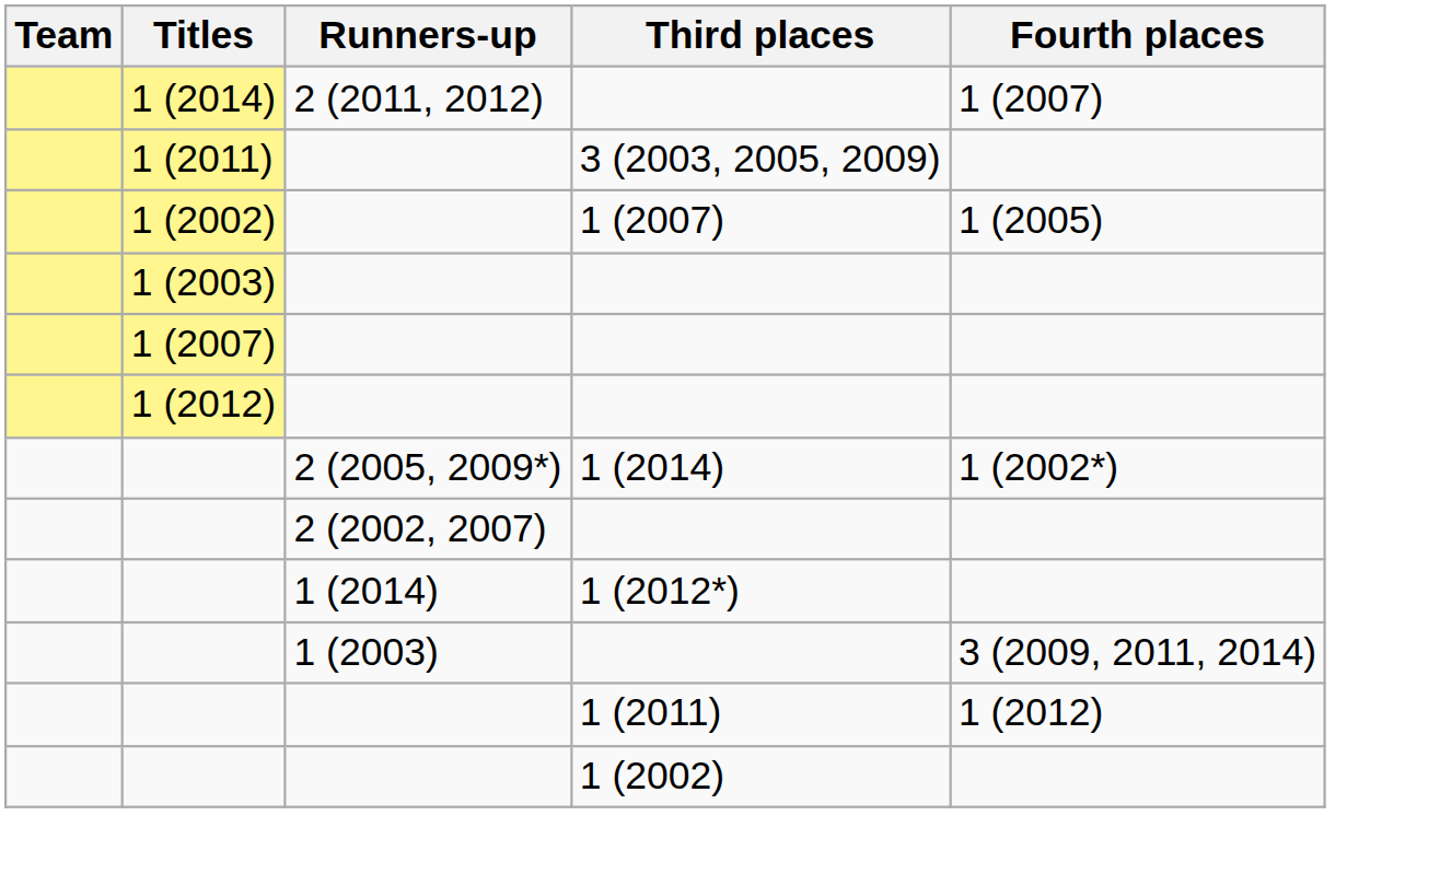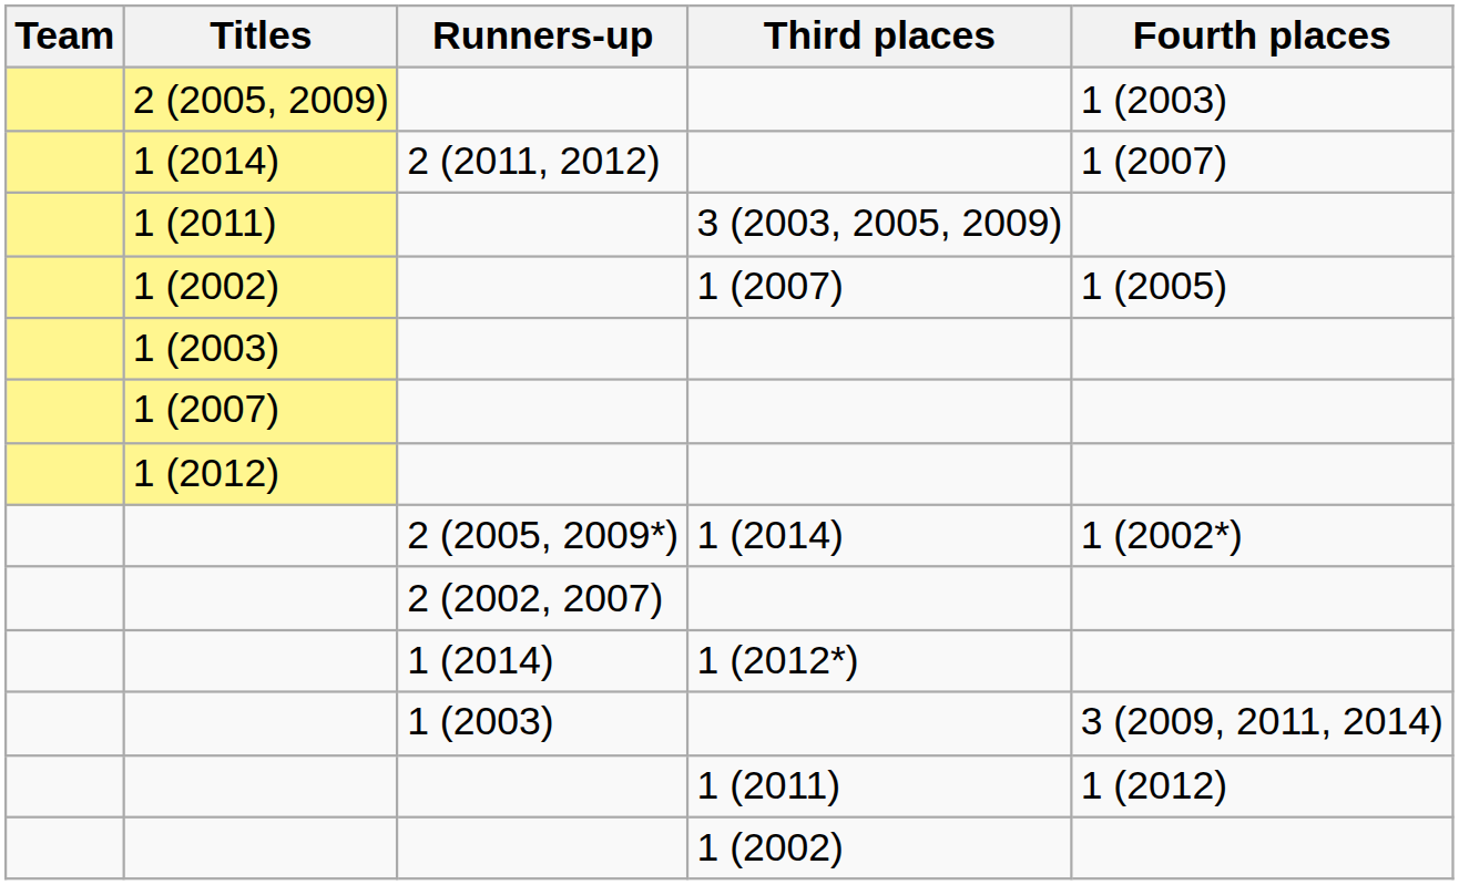+ row: 2 (2005, 2009) | 1 (2003)
